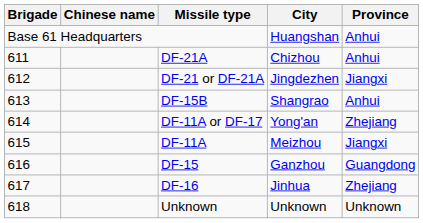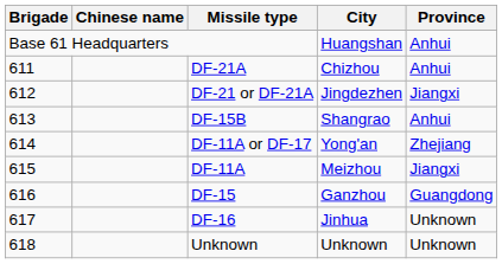DF-16 | Province: Zhejiang -> Unknown
